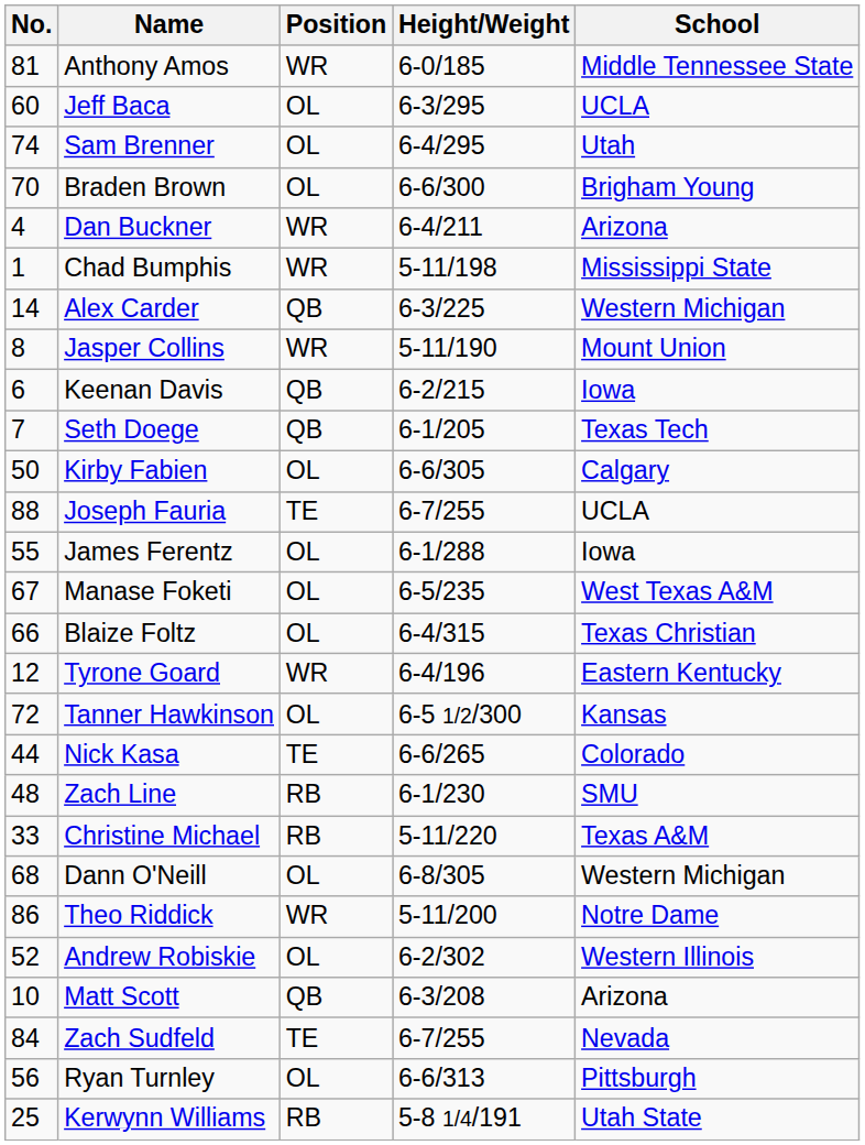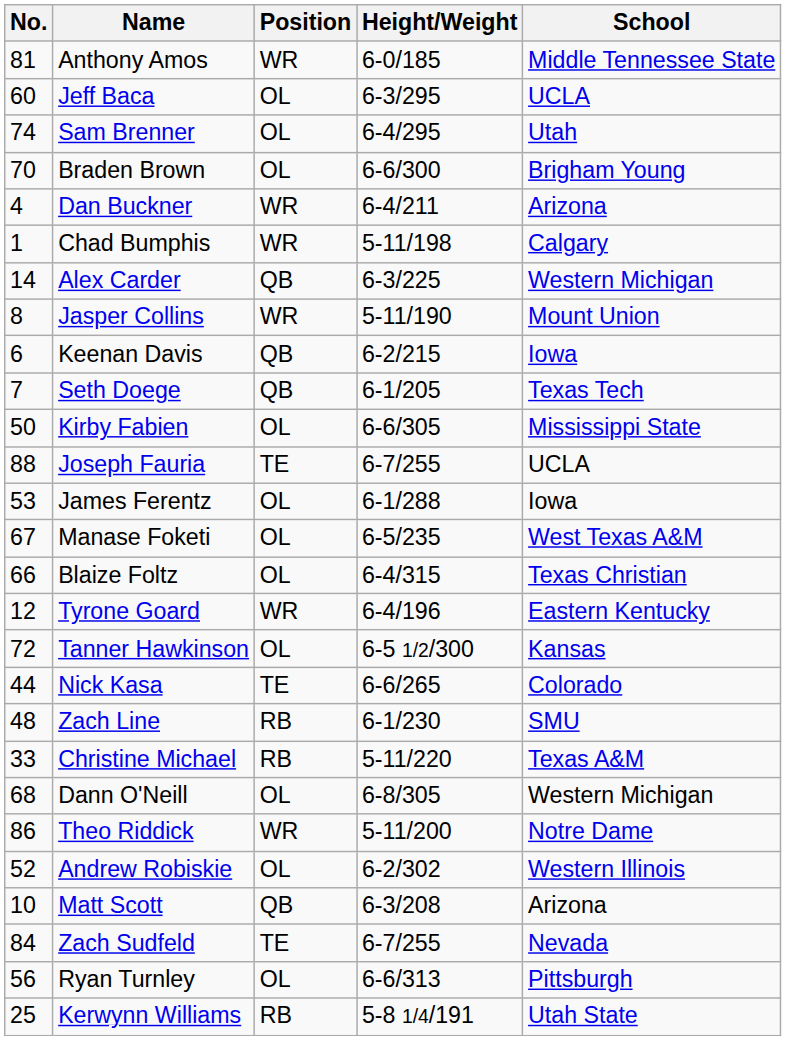Chad Bumphis | School: Mississippi State -> Calgary
Kirby Fabien | School: Calgary -> Mississippi State
James Ferentz | No.: 55 -> 53
